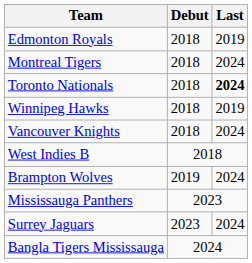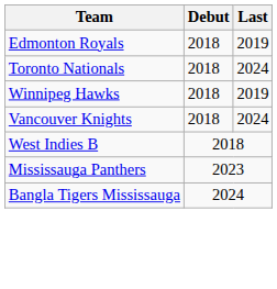- row: Montreal Tigers | 2018 | 2024
Toronto Nationals | Last: bold -> normal
- row: Brampton Wolves | 2019 | 2024
- row: Surrey Jaguars | 2023 | 2024
